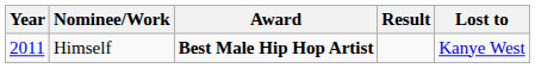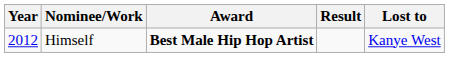Himself | Year: 2011 -> 2012
